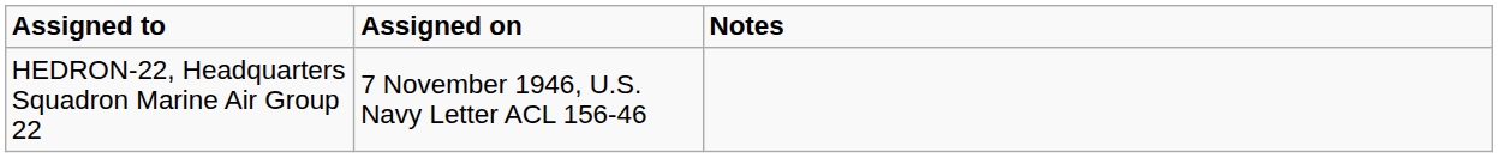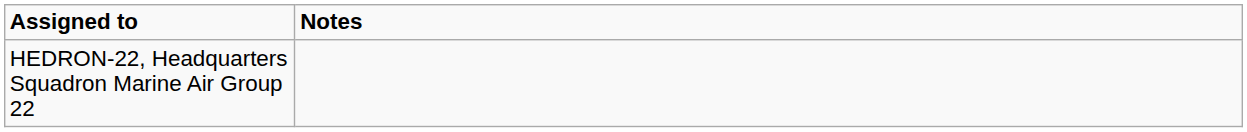- column: Assigned on | 7 November 1946, U.S. Navy Letter ACL 156-46
